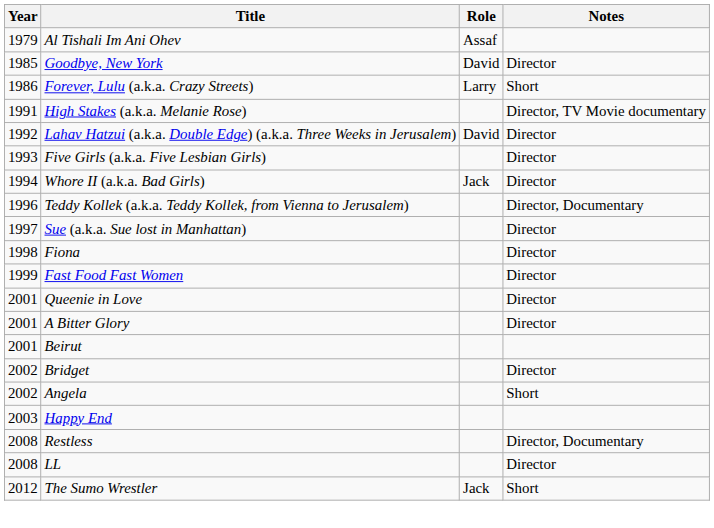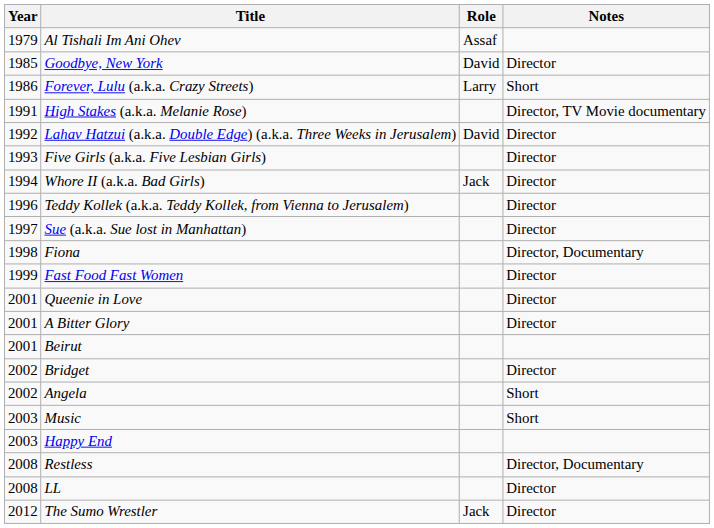Teddy Kollek (a.k.a. Teddy Kollek, from Vienna to Jerusalem) | Notes: Director, Documentary -> Director
Fiona | Notes: Director -> Director, Documentary
+ row: 2003 | Music | Short
The Sumo Wrestler | Notes: Short -> Director
